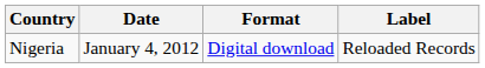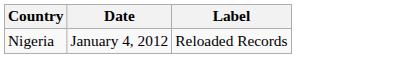- column: Format | Digital download
